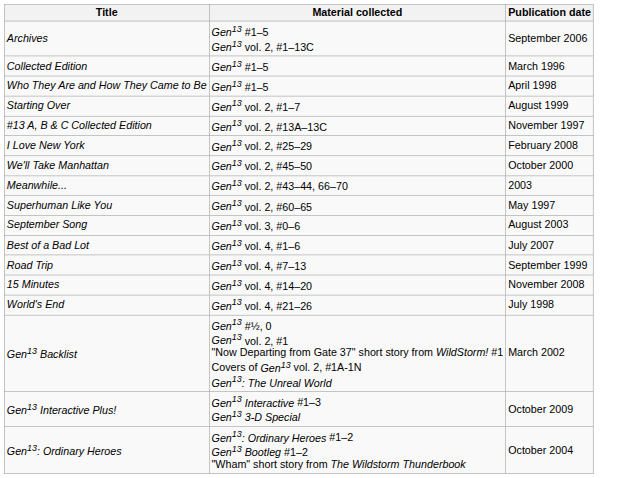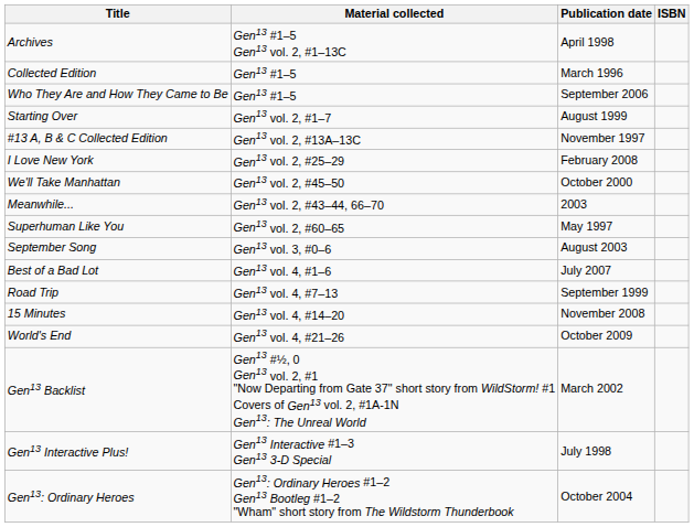+ column: ISBN
Archives | Publication date: September 2006 -> April 1998
Who They Are and How They Came to Be | Publication date: April 1998 -> September 2006
World's End | Publication date: July 1998 -> October 2009
Gen13 Interactive Plus! | Publication date: October 2009 -> July 1998
